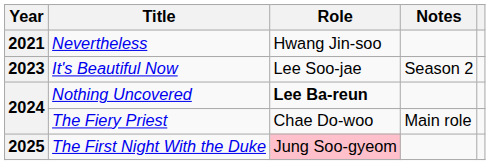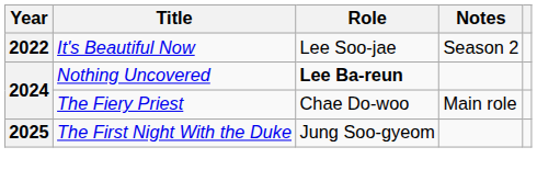- row: 2021 | Nevertheless | Hwang Jin-soo
It's Beautiful Now | Year: 2023 -> 2022
The First Night With the Duke | Role: pink background -> no background
